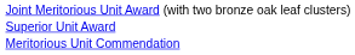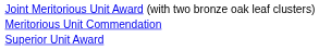rows swapped: Meritorious Unit Commendation <-> Superior Unit Award
